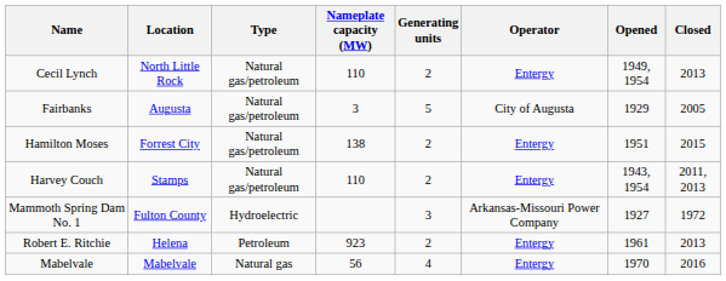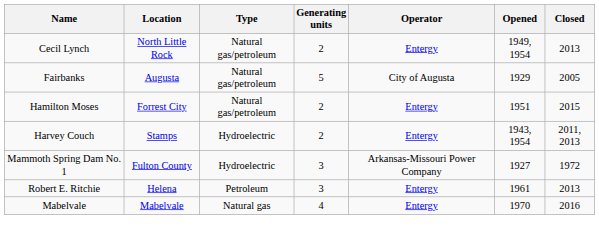- column: Nameplate capacity (MW) | 110 | 3 | 138 | 110 | 923 | 56
Harvey Couch | Type: Natural gas/petroleum -> Hydroelectric
Robert E. Ritchie | Generating units: 2 -> 3
